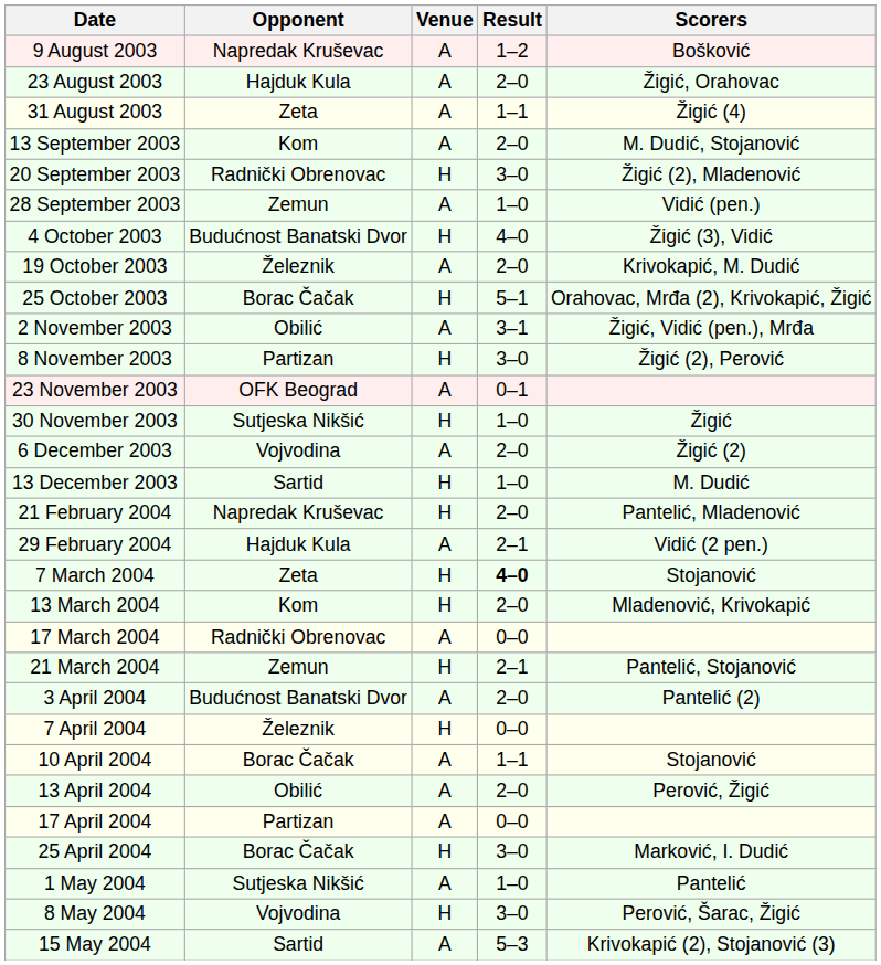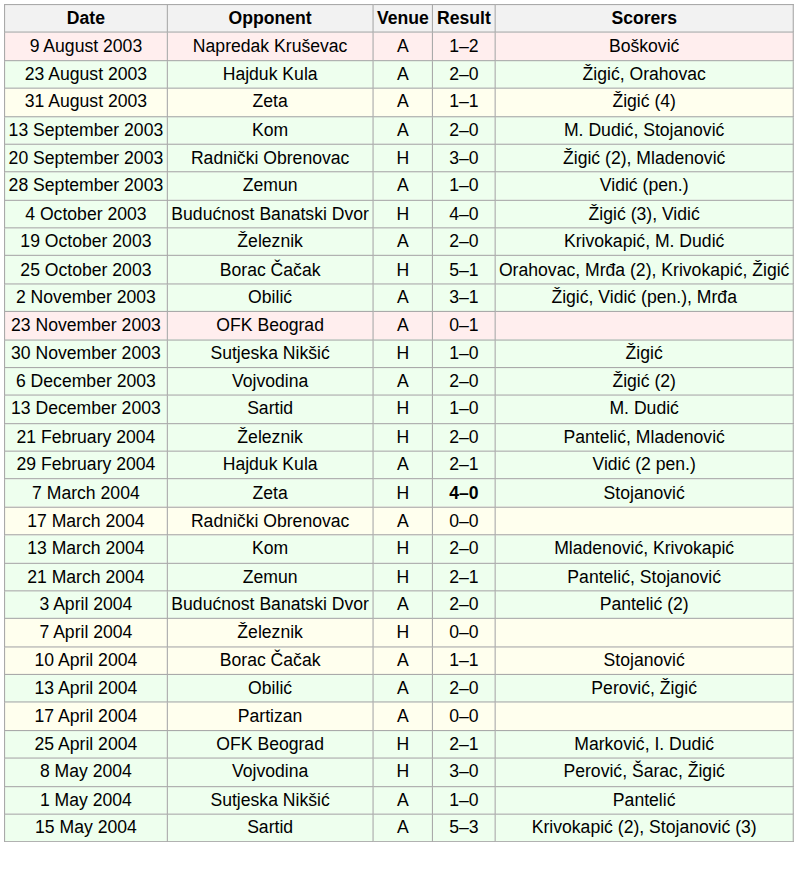- row: 8 November 2003 | Partizan | H | 3–0 | Žigić (2), Perović
21 February 2004 | Opponent: Napredak Kruševac -> Železnik
rows swapped: 13 March 2004 <-> 17 March 2004
25 April 2004 | Opponent: Borac Čačak -> OFK Beograd
25 April 2004 | Result: 3–0 -> 2–1
rows swapped: 1 May 2004 <-> 8 May 2004
